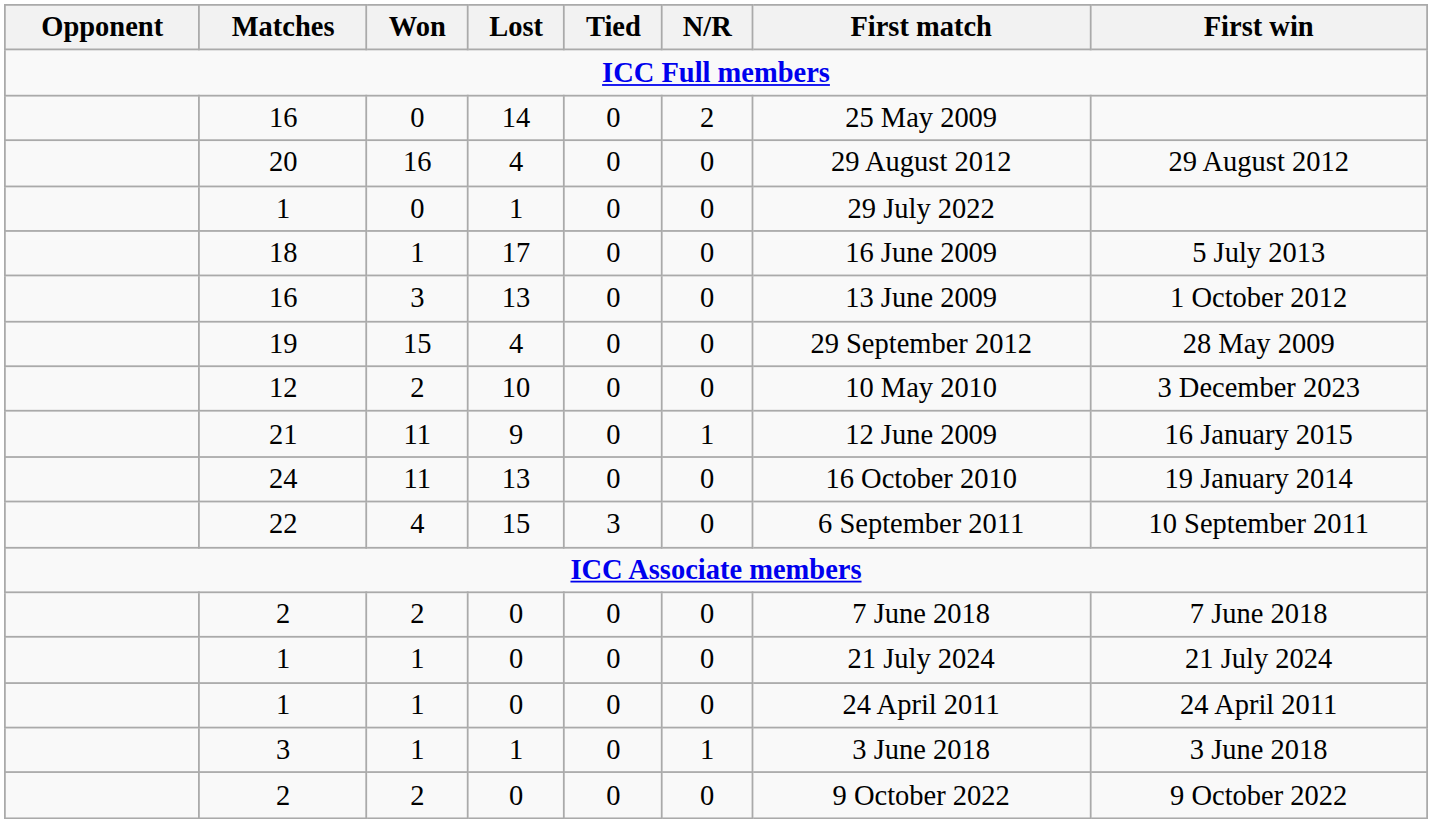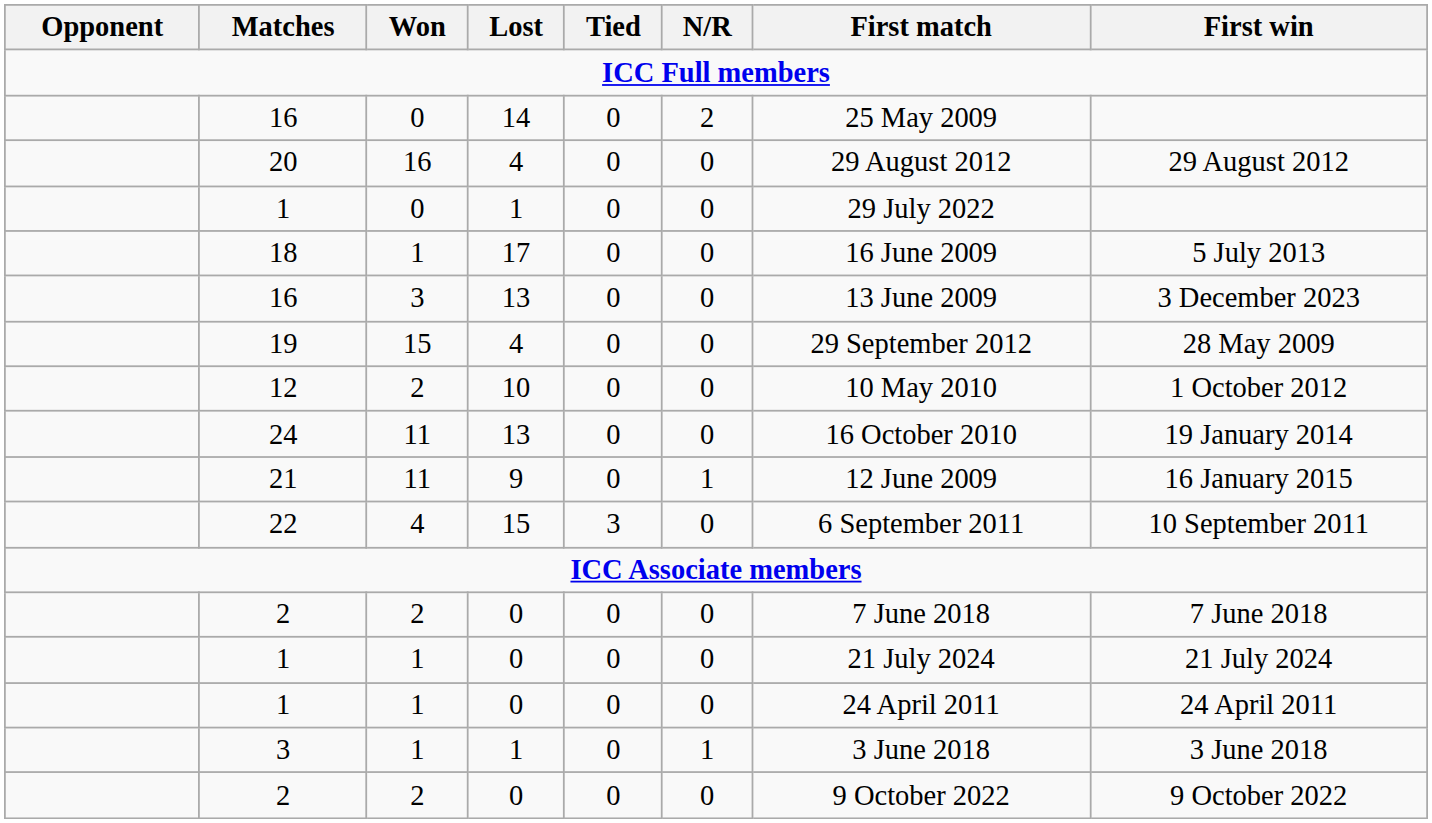16 / 13 | First win: 1 October 2012 -> 3 December 2023
12 | First win: 3 December 2023 -> 1 October 2012
rows swapped: 24 <-> 21
